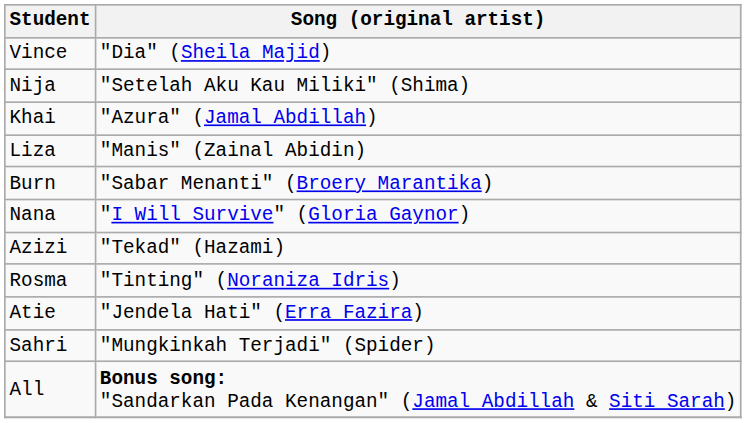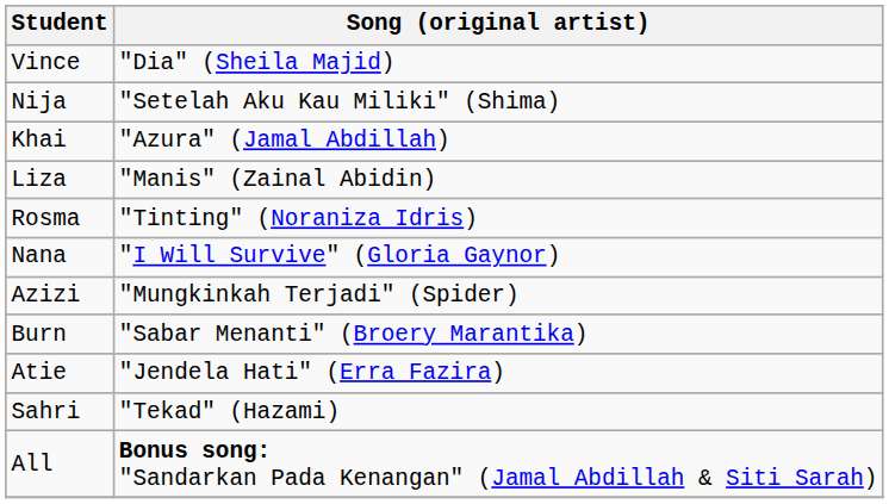rows swapped: Burn <-> Rosma
Azizi | Song (original artist): "Tekad" (Hazami) -> "Mungkinkah Terjadi" (Spider)
Sahri | Song (original artist): "Mungkinkah Terjadi" (Spider) -> "Tekad" (Hazami)
